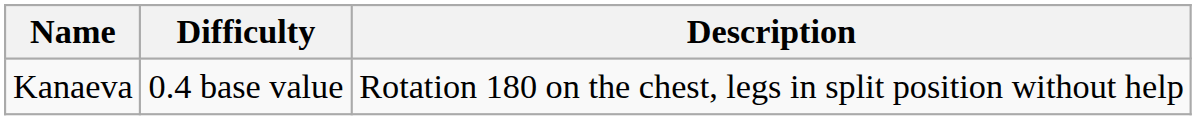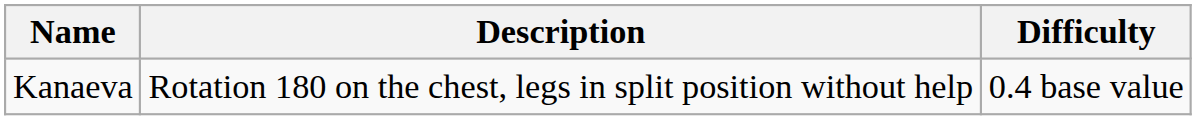columns swapped: Description <-> Difficulty
